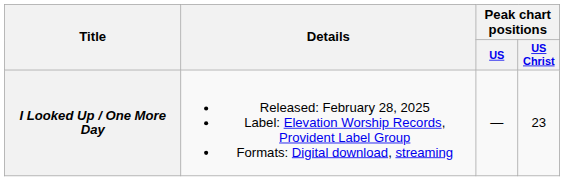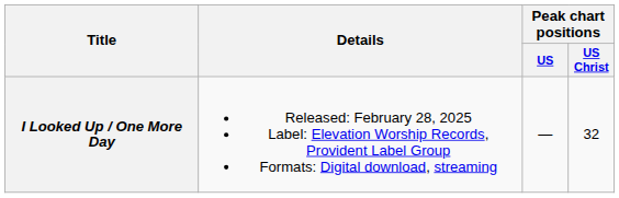I Looked Up / One More Day | Peak chart positions / US Christ: 23 -> 32
